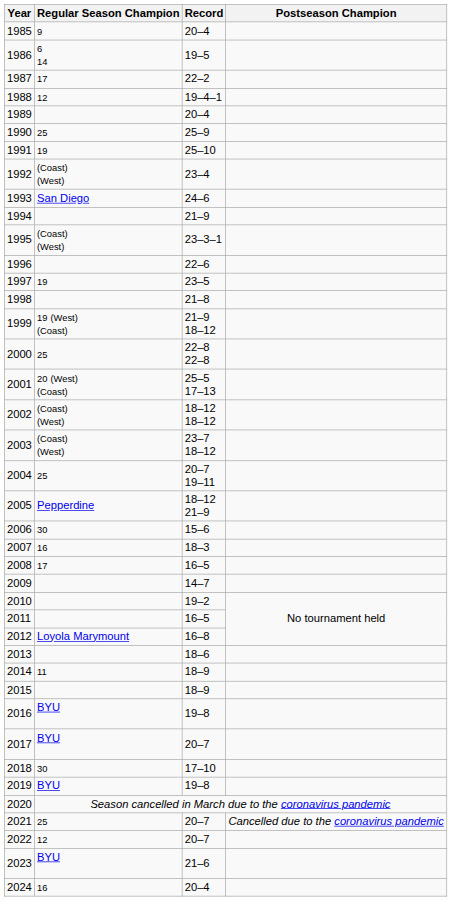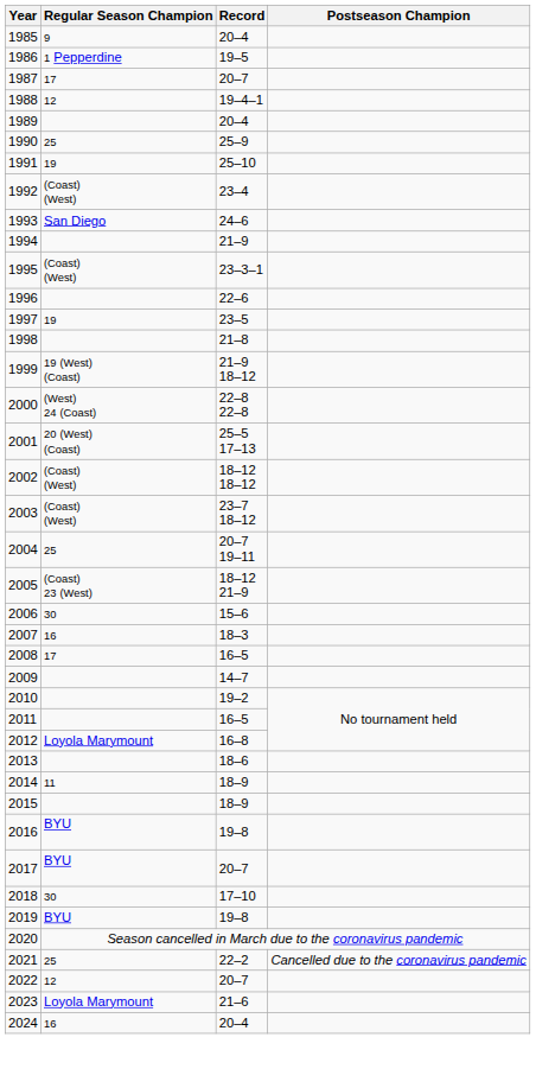1986 | Regular Season Champion: 6 14 -> 1 Pepperdine
1987 | Record: 22–2 -> 20–7
2000 | Regular Season Champion: 25 -> (West) 24 (Coast)
2005 | Regular Season Champion: Pepperdine -> (Coast) 23 (West)
2021 | Record: 20–7 -> 22–2
2023 | Regular Season Champion: BYU -> Loyola Marymount
